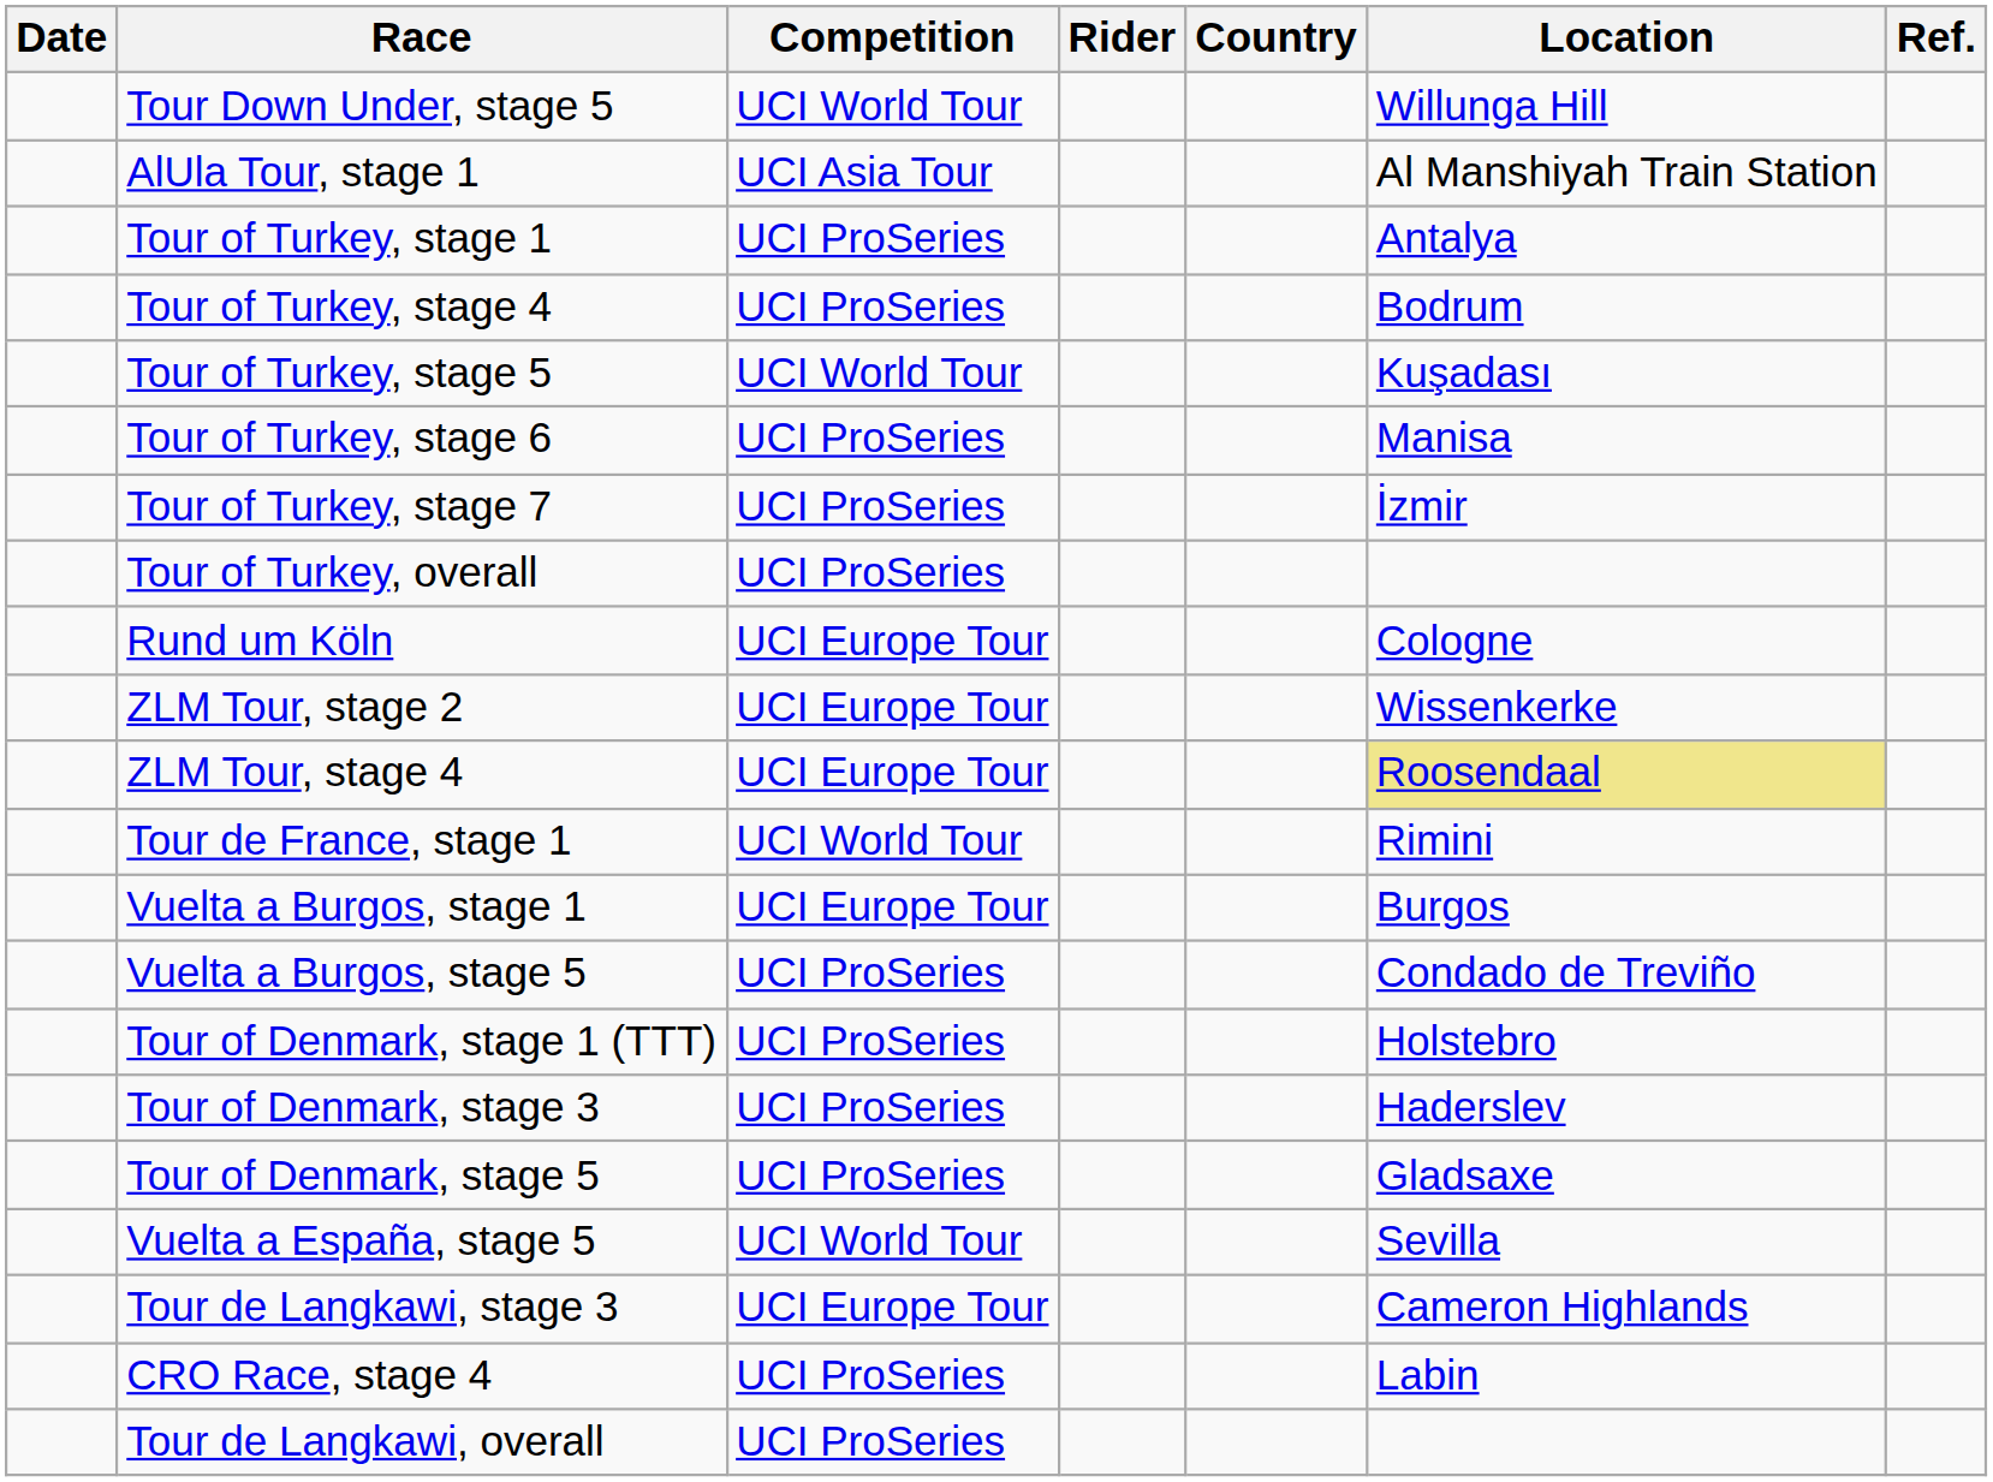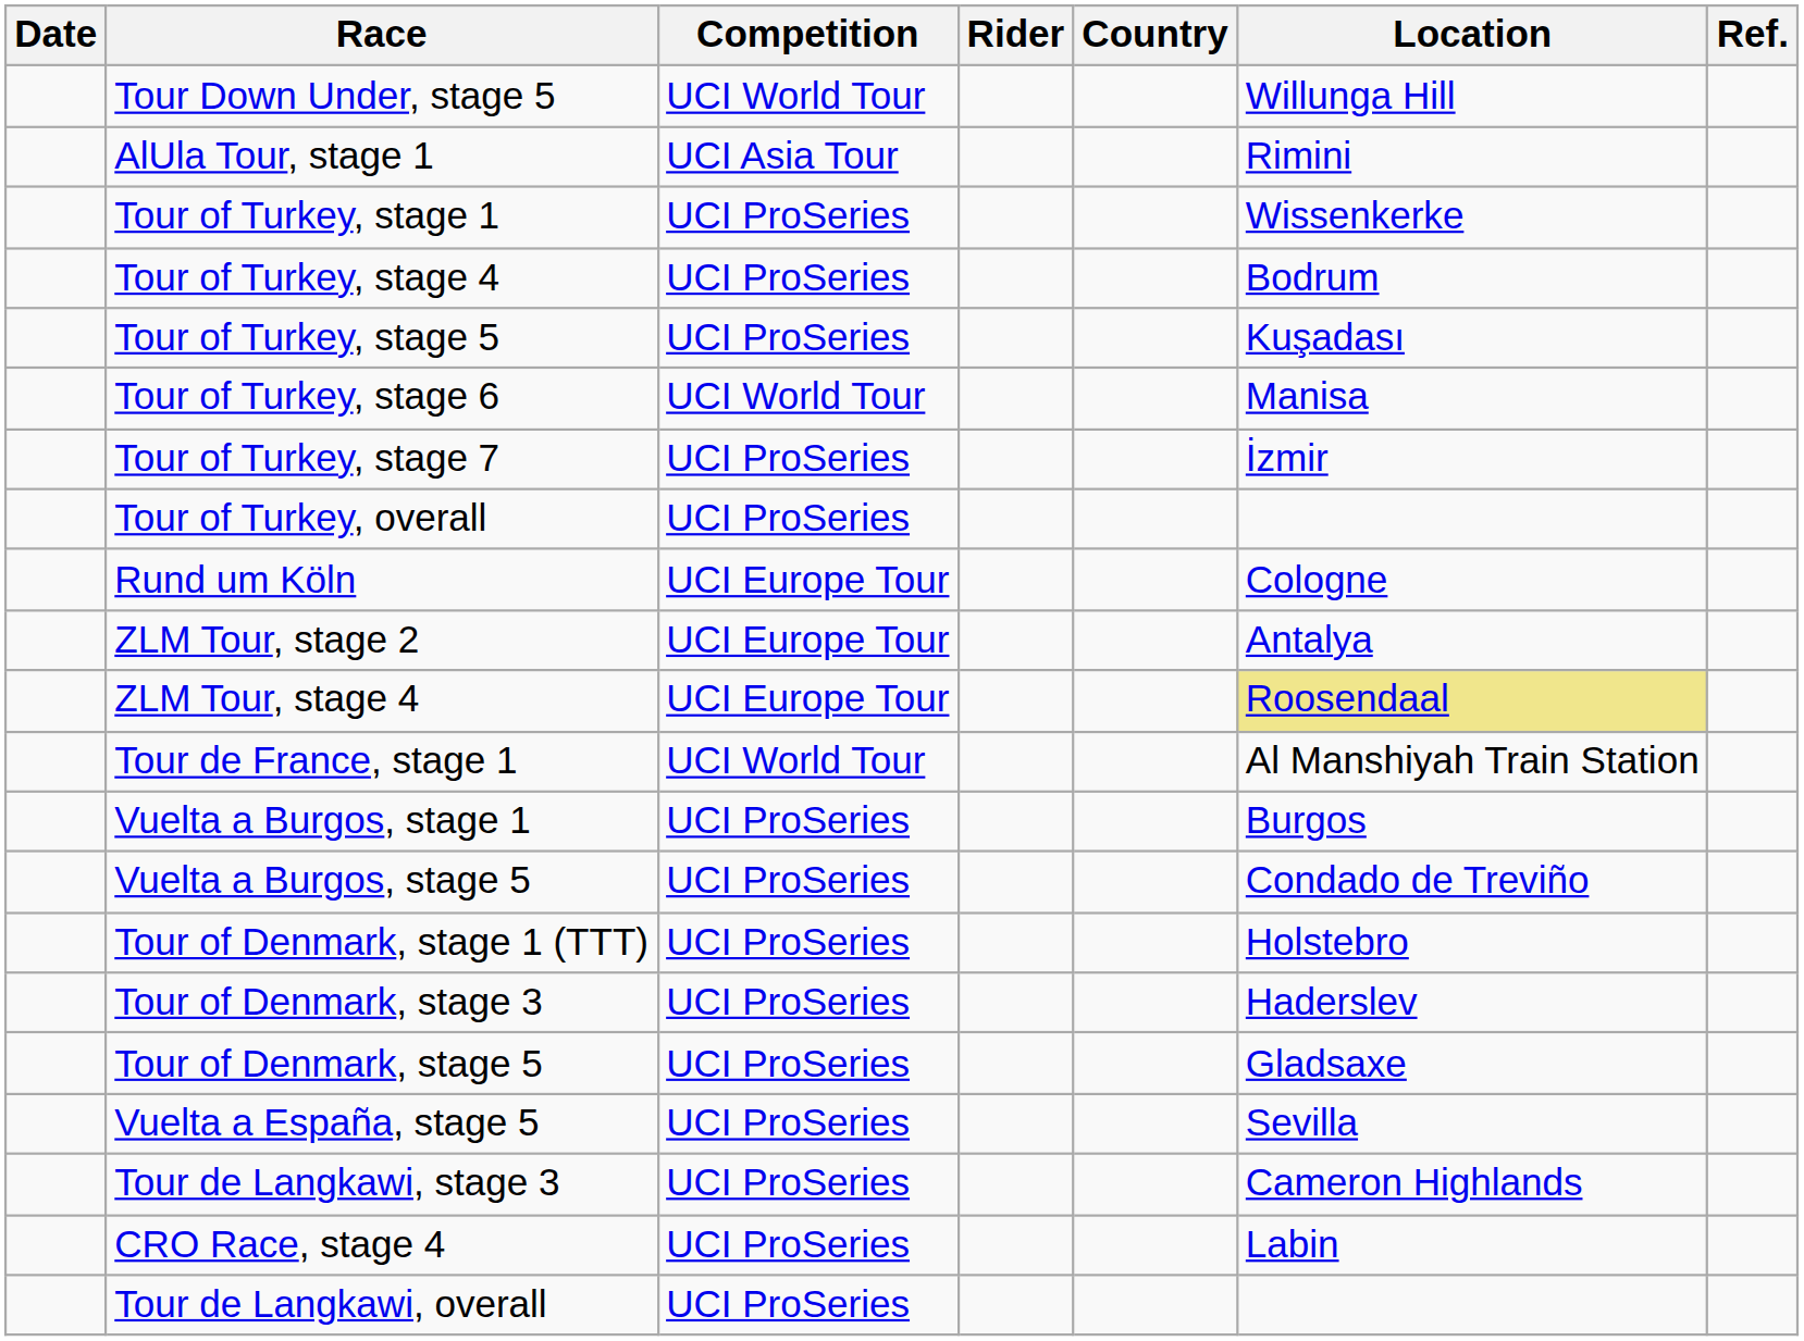AlUla Tour, stage 1 | Location: Al Manshiyah Train Station -> Rimini
Tour of Turkey, stage 1 | Location: Antalya -> Wissenkerke
Tour of Turkey, stage 5 | Competition: UCI World Tour -> UCI ProSeries
Tour of Turkey, stage 6 | Competition: UCI ProSeries -> UCI World Tour
ZLM Tour, stage 2 | Location: Wissenkerke -> Antalya
Tour de France, stage 1 | Location: Rimini -> Al Manshiyah Train Station
Vuelta a Burgos, stage 1 | Competition: UCI Europe Tour -> UCI ProSeries
Vuelta a España, stage 5 | Competition: UCI World Tour -> UCI ProSeries
Tour de Langkawi, stage 3 | Competition: UCI Europe Tour -> UCI ProSeries
